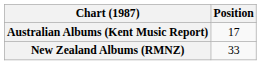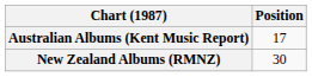New Zealand Albums (RMNZ) | Position: 33 -> 30
